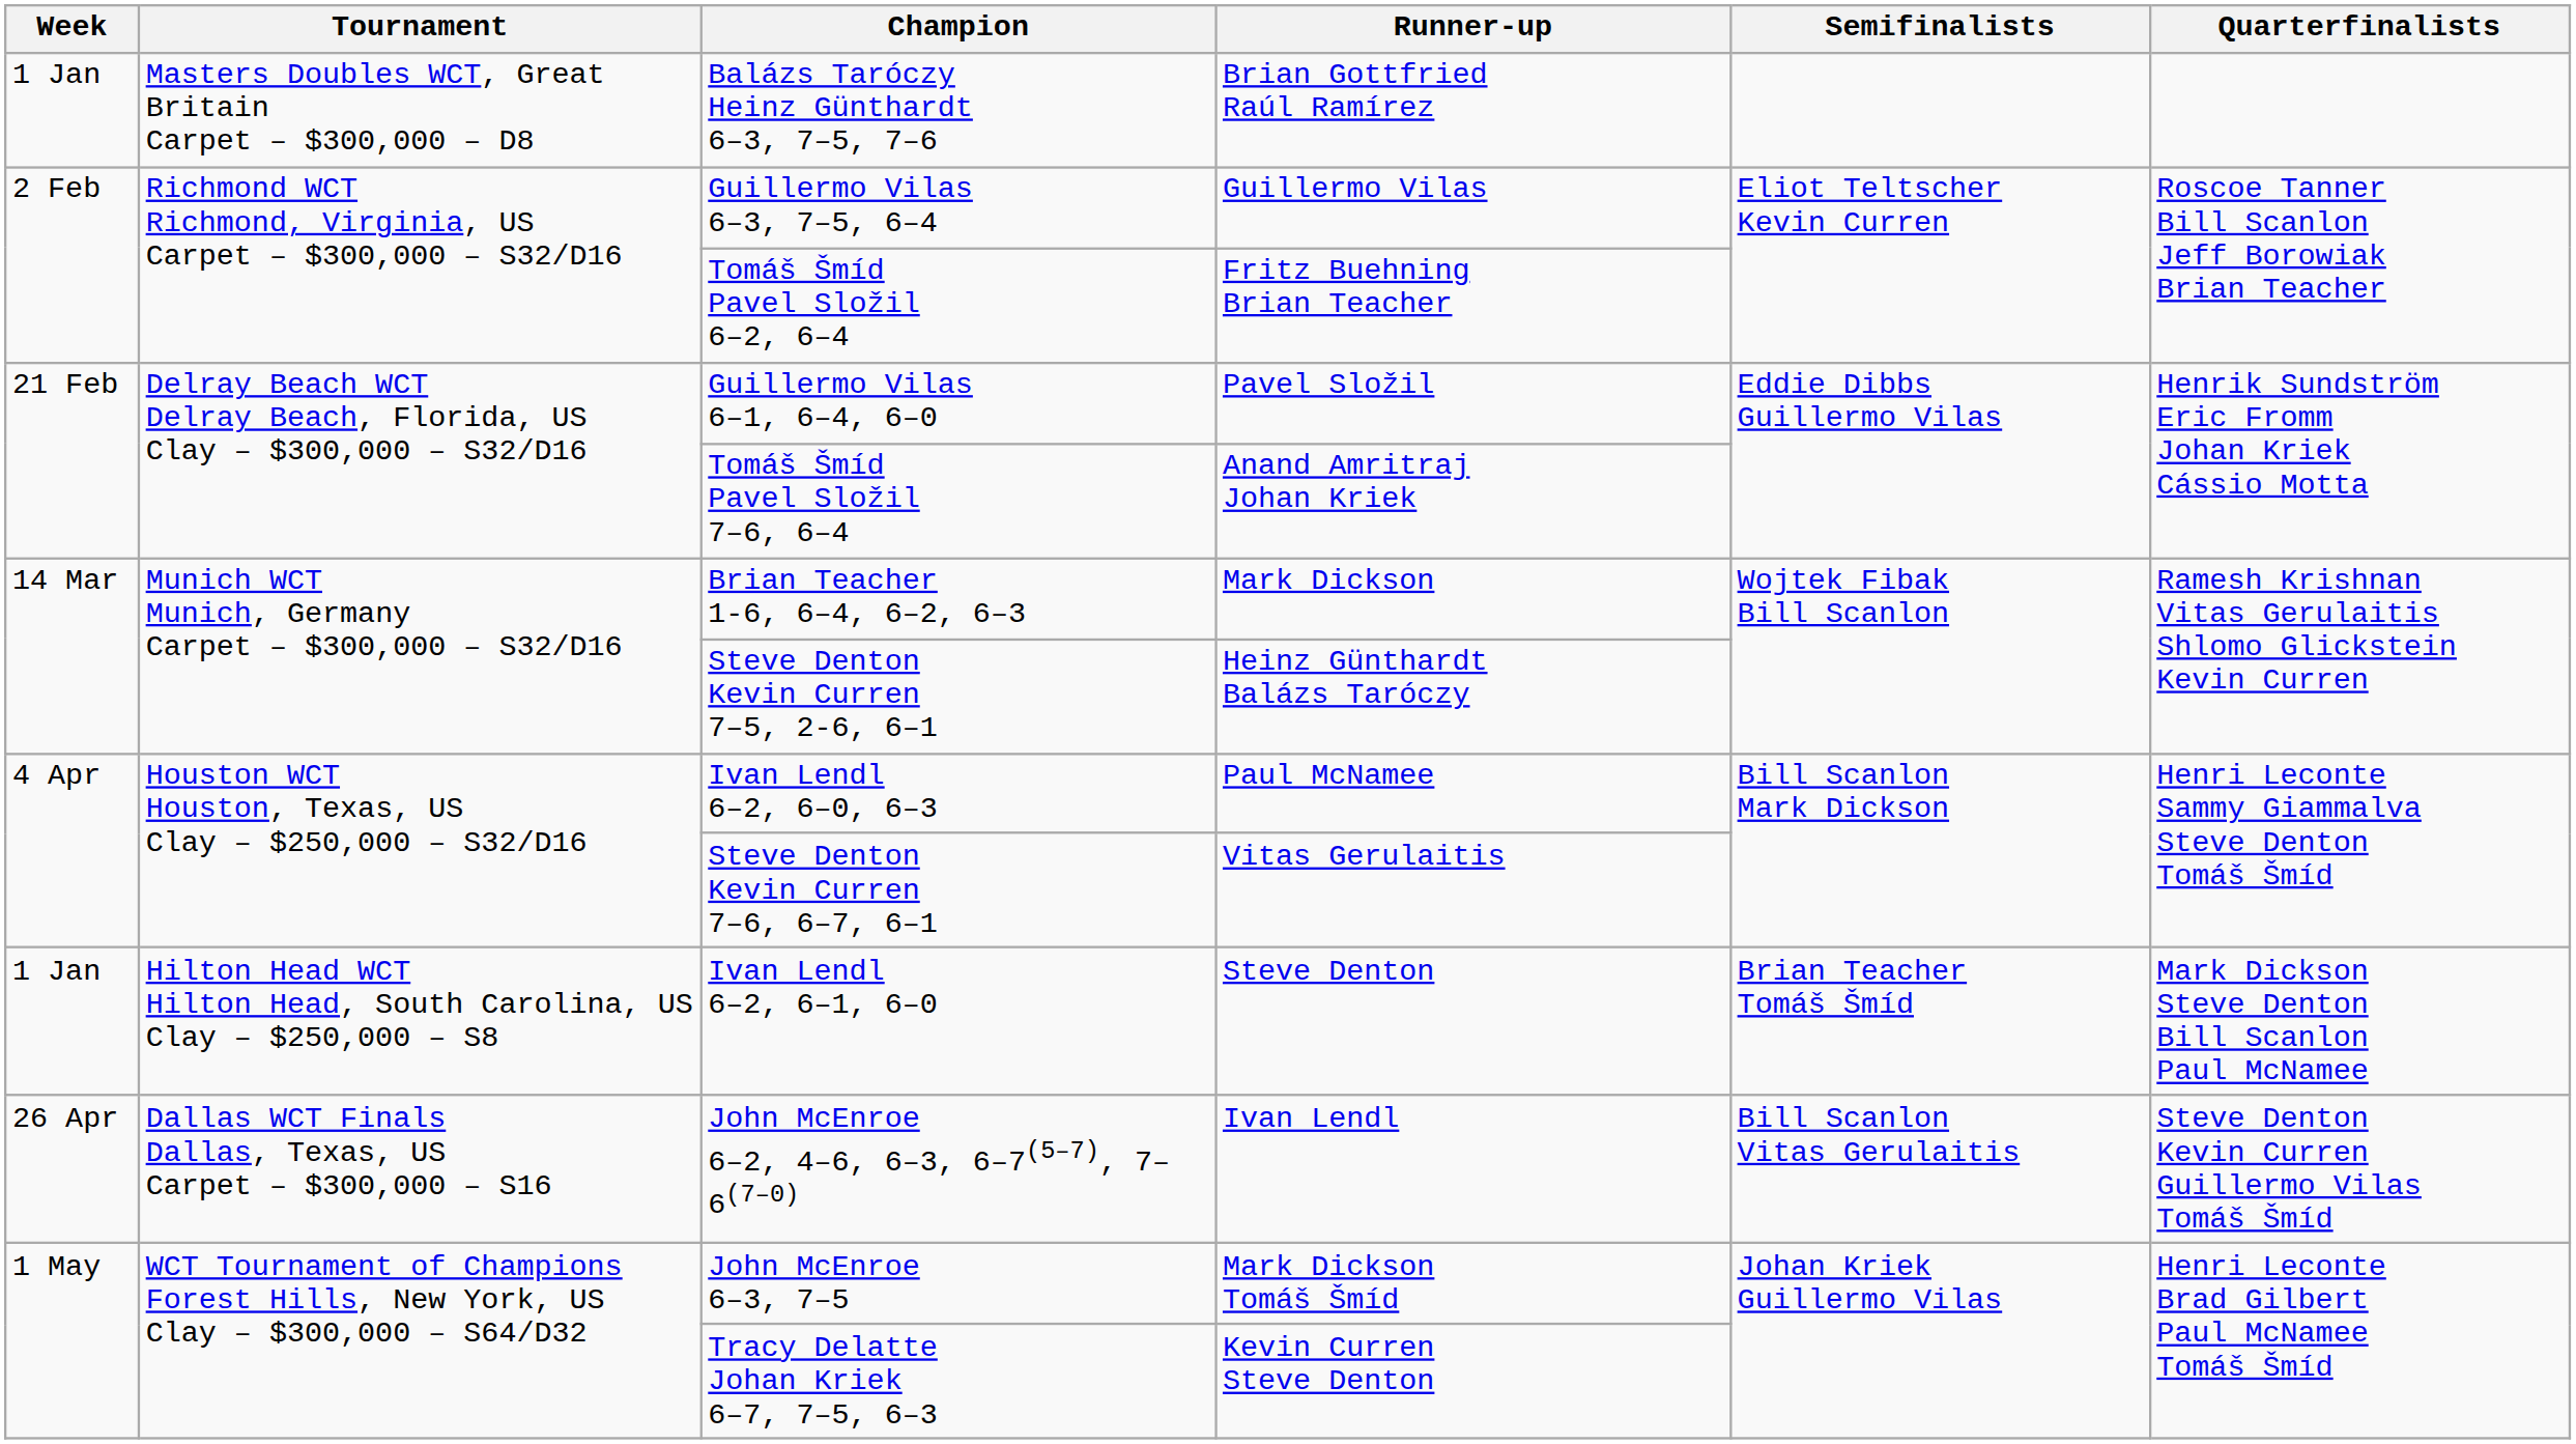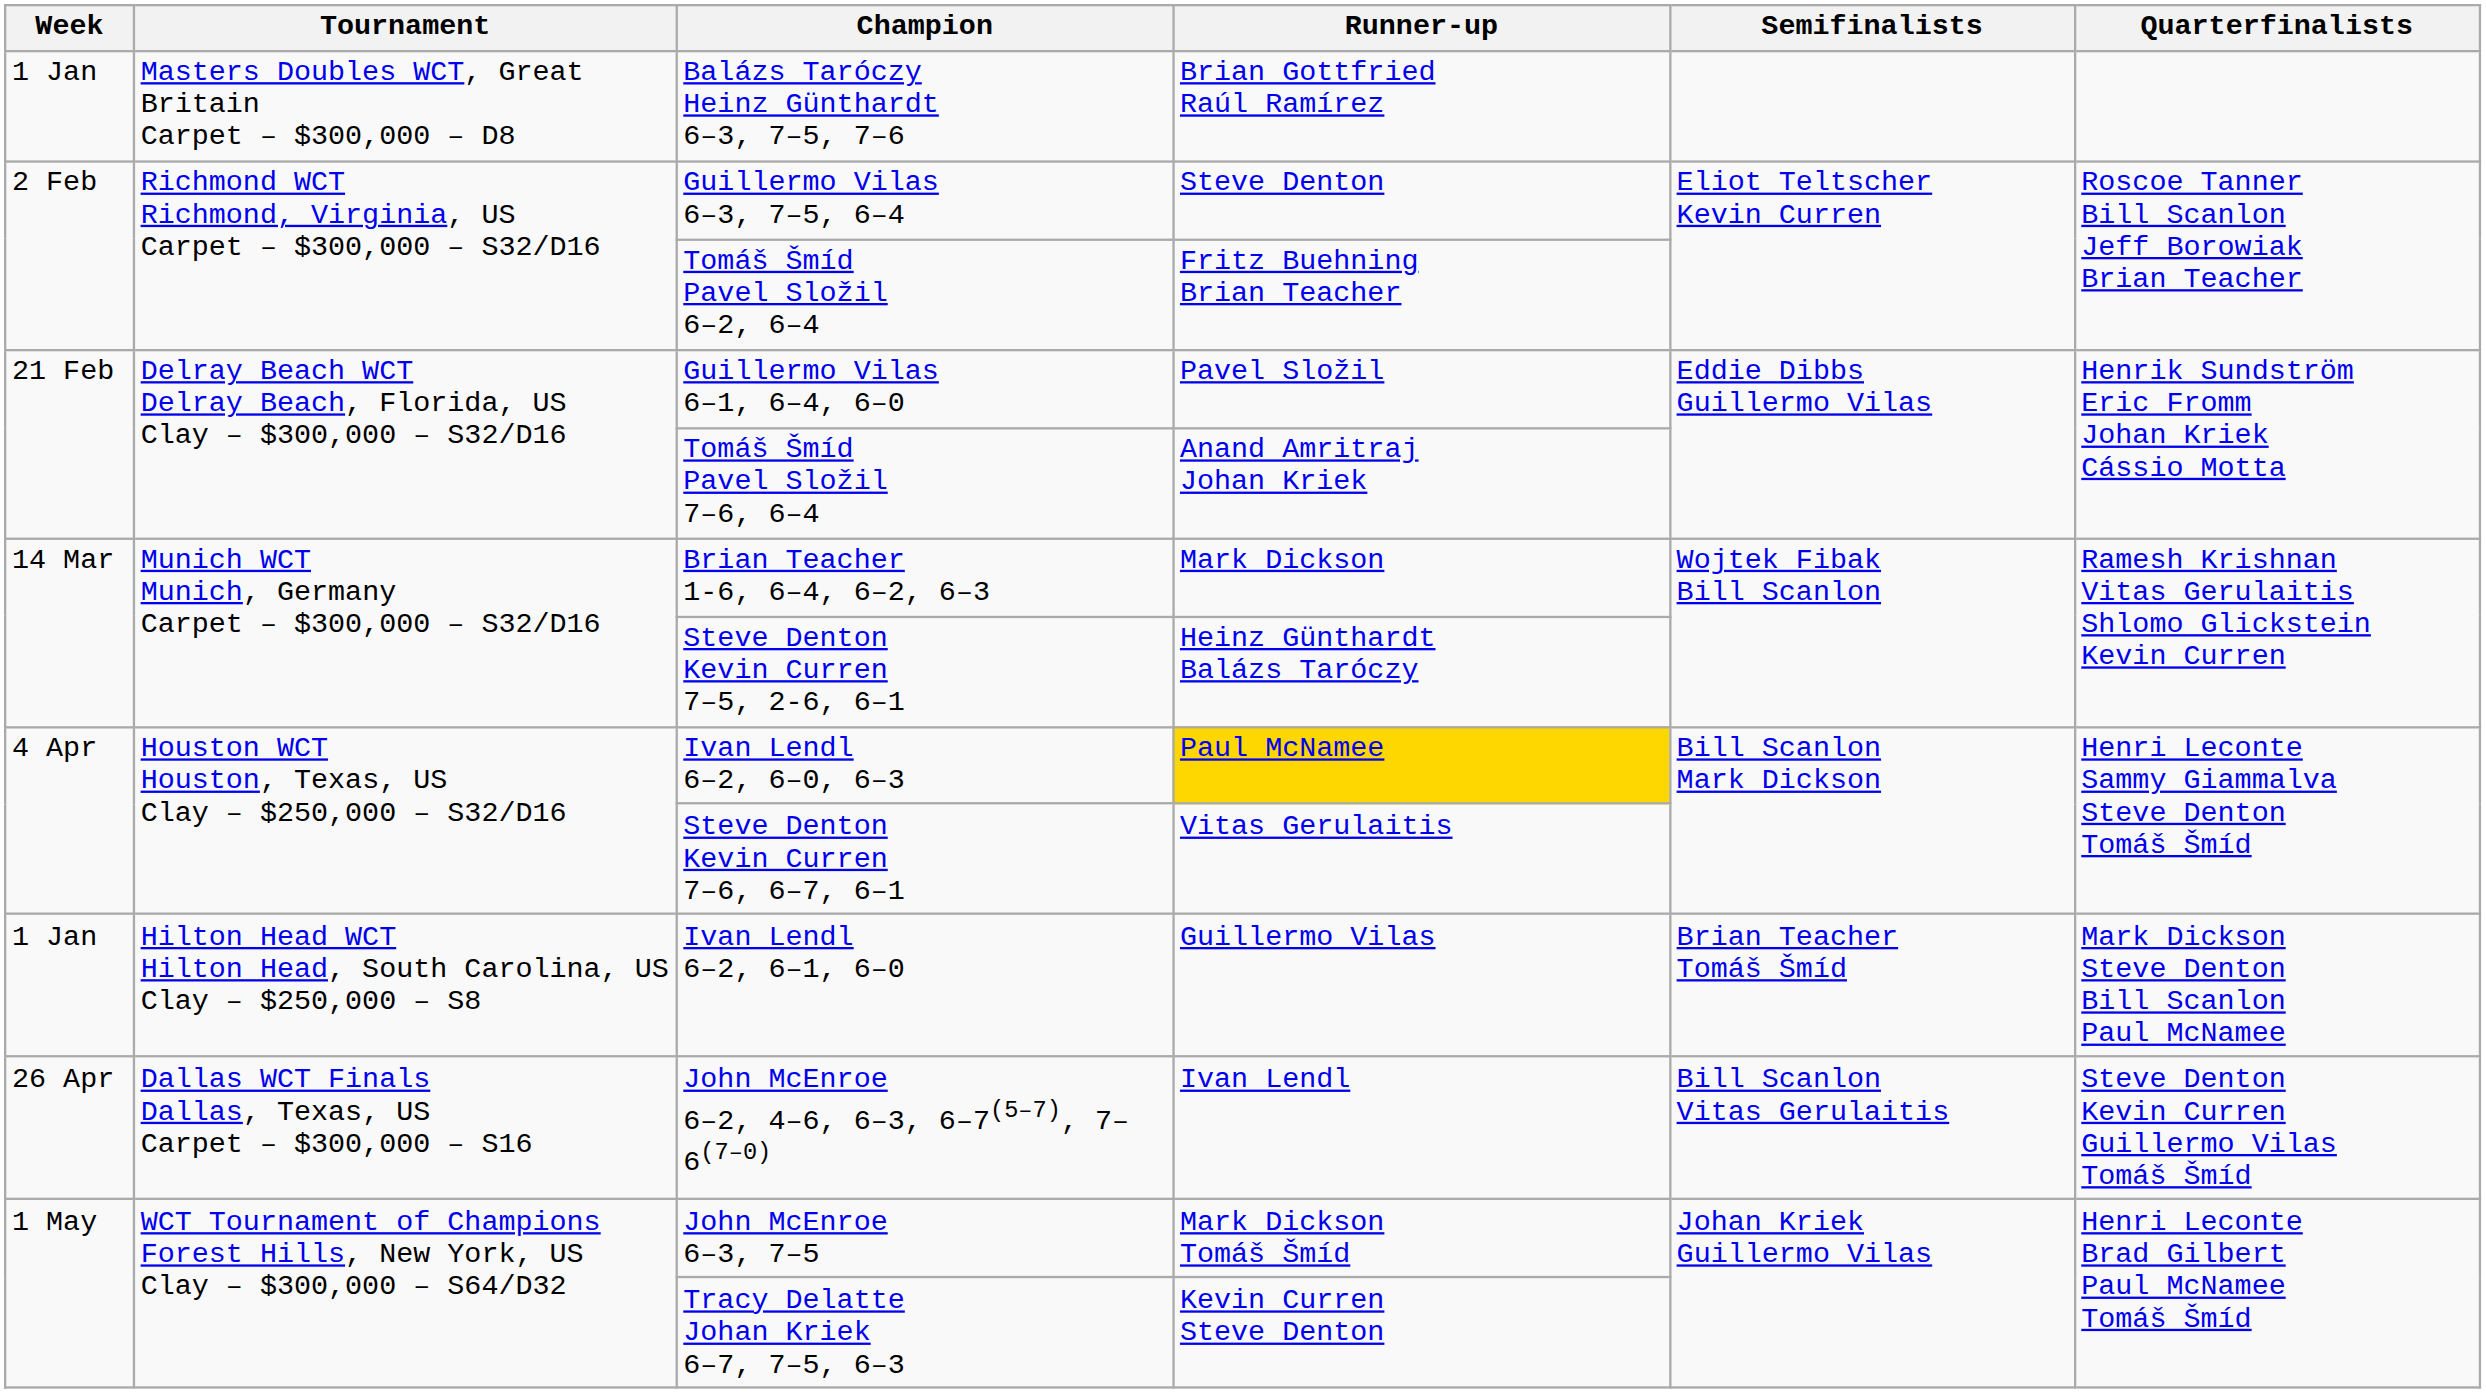Guillermo Vilas 6–3, 7–5, 6–4 | Runner-up: Guillermo Vilas -> Steve Denton
Ivan Lendl 6–2, 6–0, 6–3 | Runner-up: no background -> gold background
Ivan Lendl 6–2, 6–1, 6–0 | Runner-up: Steve Denton -> Guillermo Vilas
